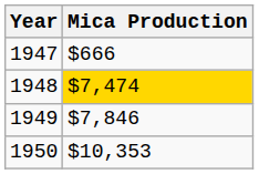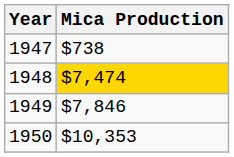1947 | Mica Production: $666 -> $738
